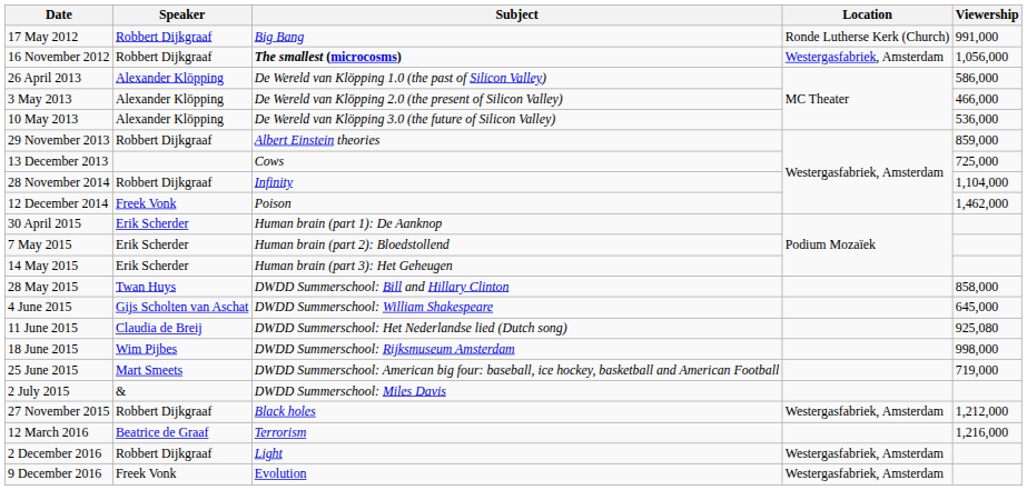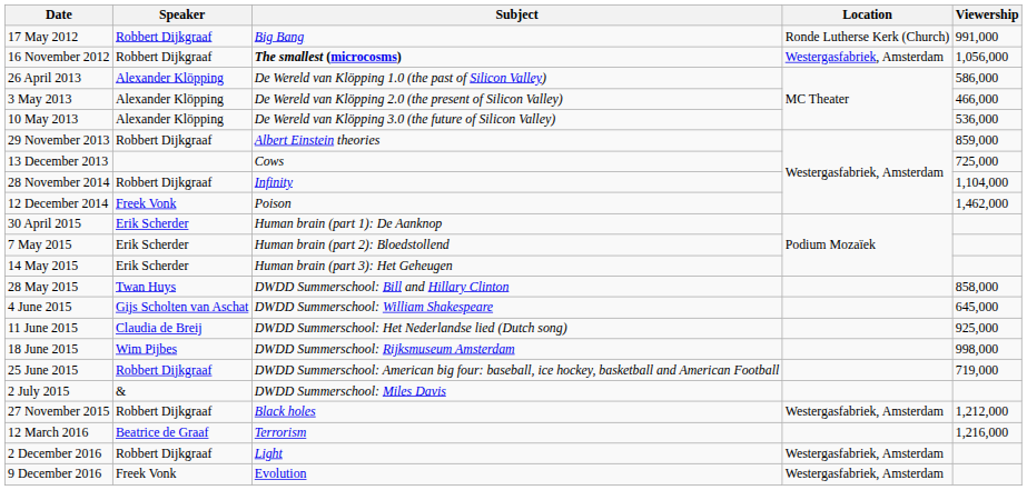11 June 2015 | Viewership: 925,080 -> 925,000
25 June 2015 | Speaker: Mart Smeets -> Robbert Dijkgraaf
